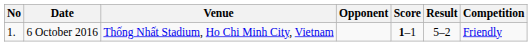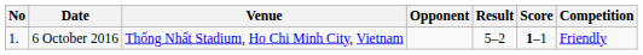columns swapped: Score <-> Result
